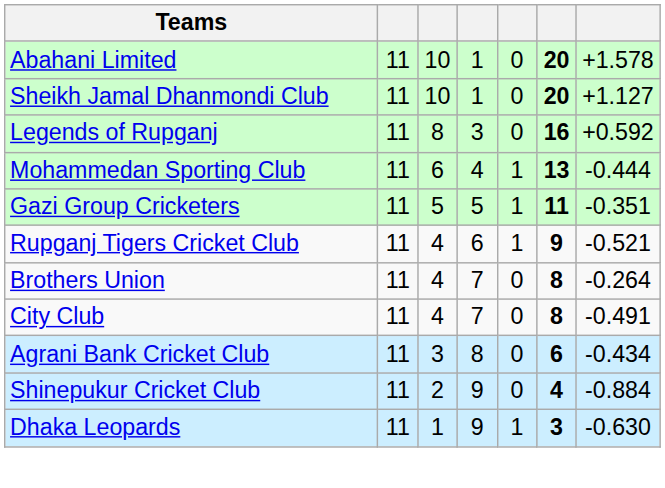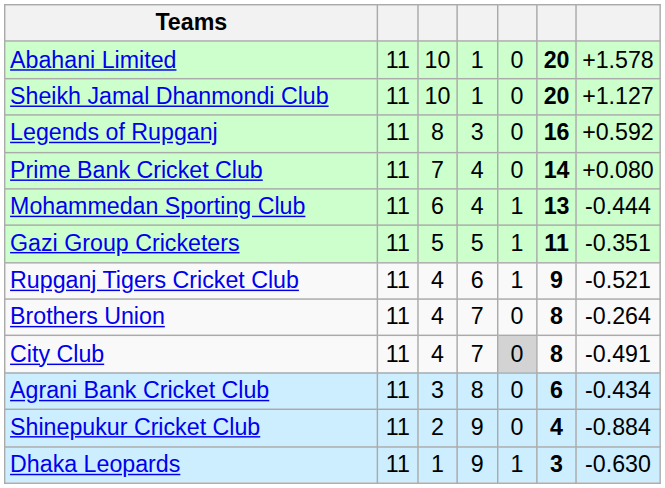+ row: Prime Bank Cricket Club | 11 | 7 | 4 | 0 | 14 | +0.080
City Club | column 5: no background -> lightgrey background
